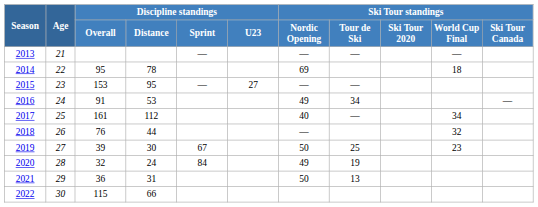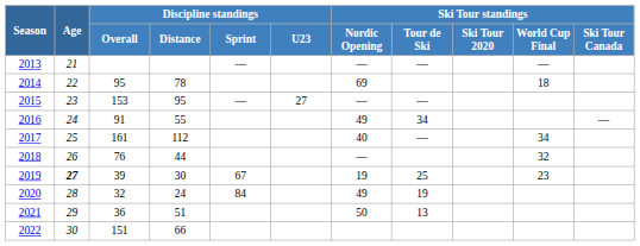2016 | Discipline standings / Distance: 53 -> 55
2019 | Age: normal -> bold
2019 | Ski Tour standings / Nordic Opening: 50 -> 19
2021 | Discipline standings / Distance: 31 -> 51
2022 | Discipline standings / Overall: 115 -> 151
